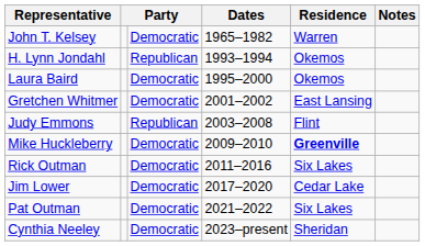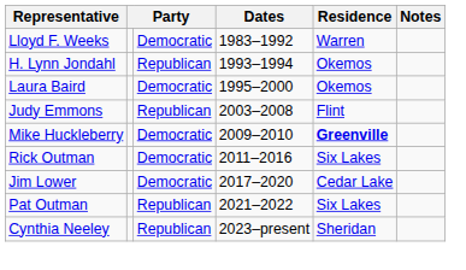- row: John T. Kelsey | Democratic | 1965–1982 | Warren
+ row: Lloyd F. Weeks | Democratic | 1983–1992 | Warren
- row: Gretchen Whitmer | Democratic | 2001–2002 | East Lansing
Pat Outman | column 3: Democratic -> Republican
Cynthia Neeley | column 3: Democratic -> Republican
